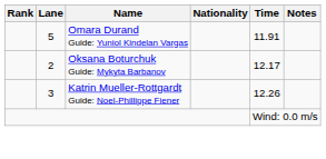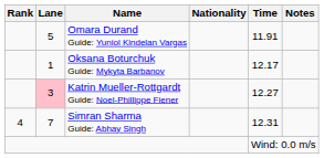Oksana Boturchuk Guide: Mykyta Barbanov | Lane: 2 -> 1
Katrin Mueller-Rottgardt Guide: Noel-Phillippe Fiener | Lane: no background -> pink background
Katrin Mueller-Rottgardt Guide: Noel-Phillippe Fiener | Time: 12.26 -> 12.27
+ row: 4 | 7 | Simran Sharma Guide: Abhay Singh | 12.31
